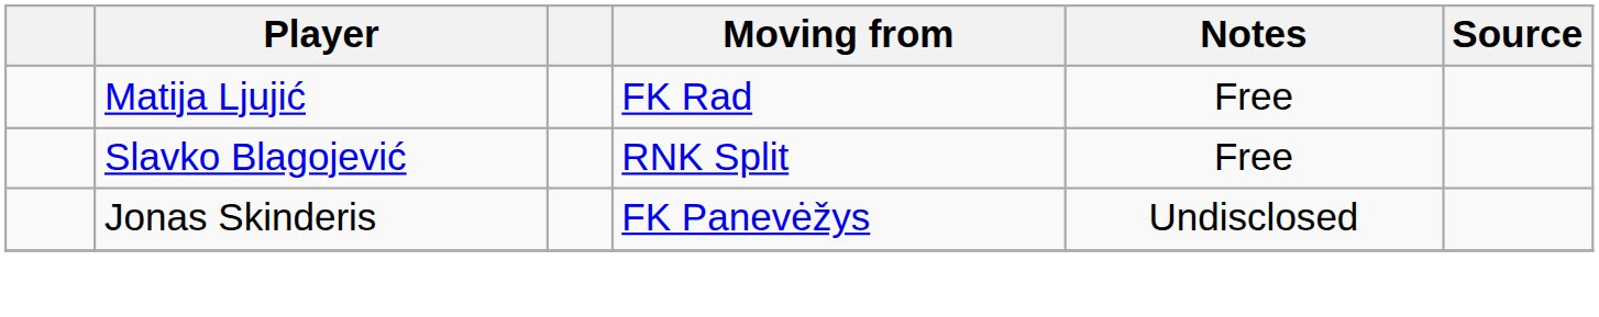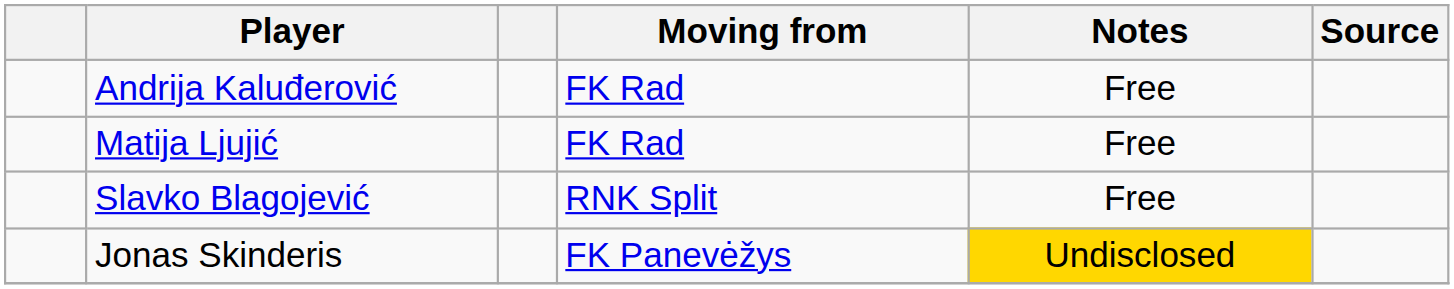+ row: Andrija Kaluđerović | FK Rad | Free
Jonas Skinderis | Notes: no background -> gold background
